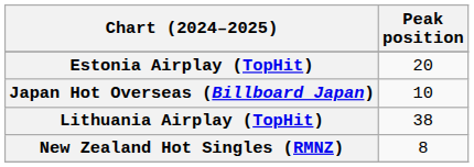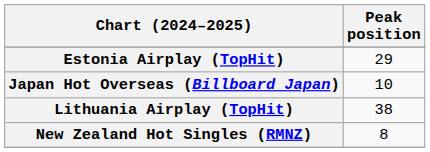Estonia Airplay (TopHit) | Peak position: 20 -> 29
